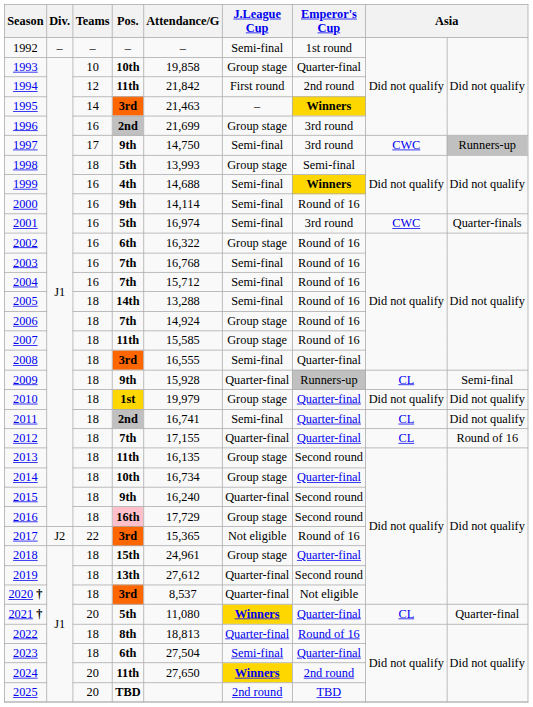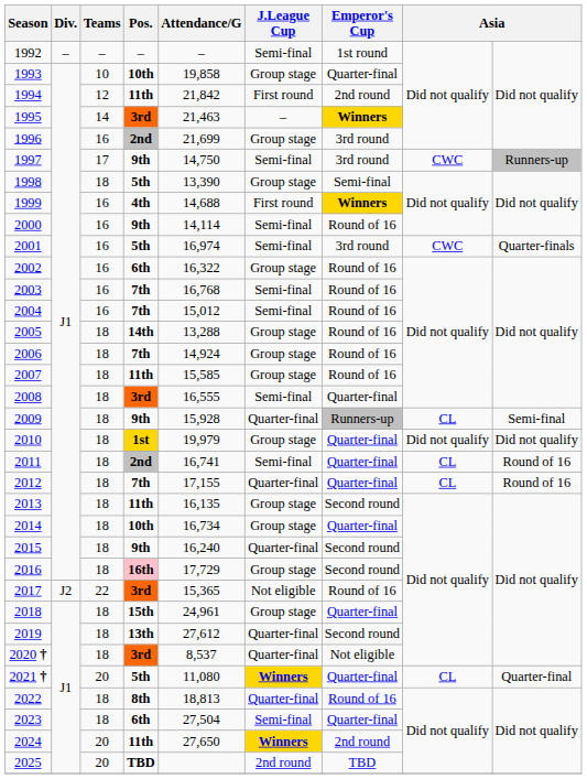1998 | Attendance/G: 13,993 -> 13,390
1999 | J.League Cup: Semi-final -> First round
2004 | Attendance/G: 15,712 -> 15,012
2005 | J.League Cup: Semi-final -> Group stage
2011 | column 9: Did not qualify -> Round of 16
